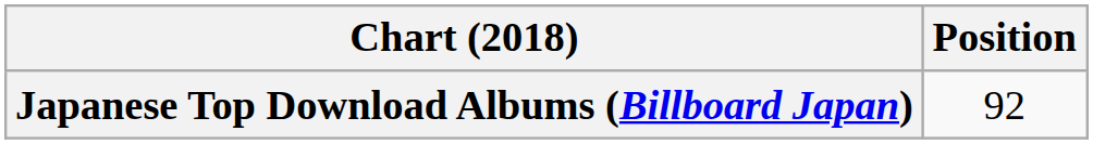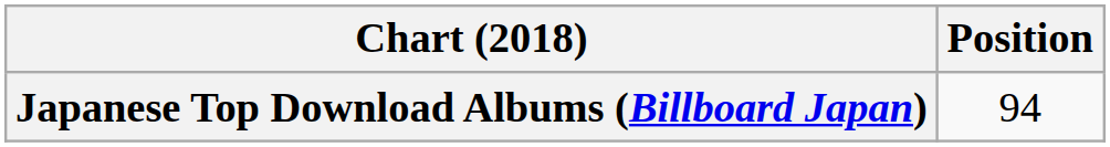Japanese Top Download Albums (Billboard Japan) | Position: 92 -> 94
